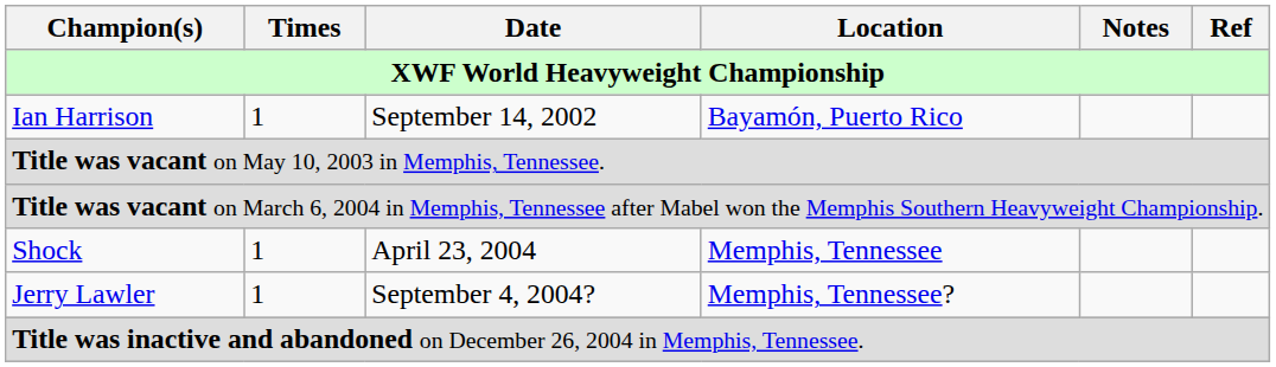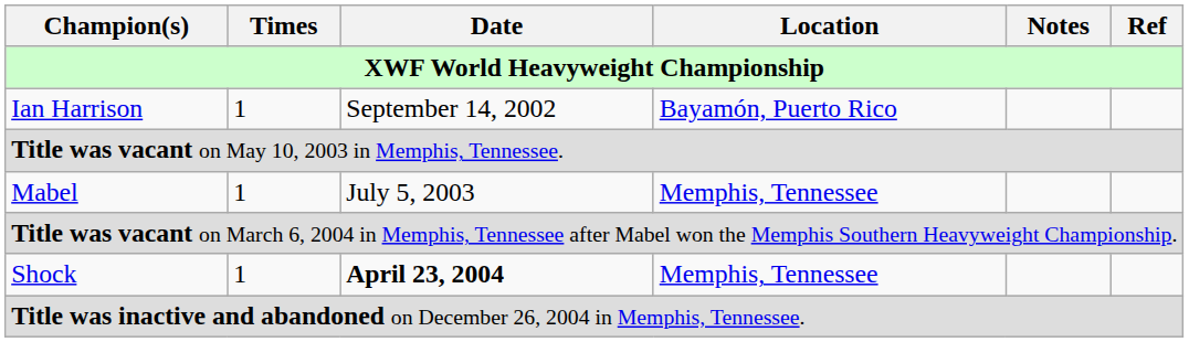+ row: Mabel | 1 | July 5, 2003 | Memphis, Tennessee
Shock | Date: normal -> bold
- row: Jerry Lawler | 1 | September 4, 2004? | Memphis, Tennessee?
